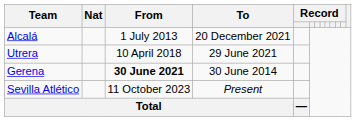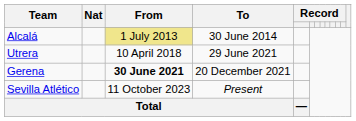Alcalá | From: no background -> khaki background
Alcalá | To: 20 December 2021 -> 30 June 2014
Gerena | To: 30 June 2014 -> 20 December 2021
